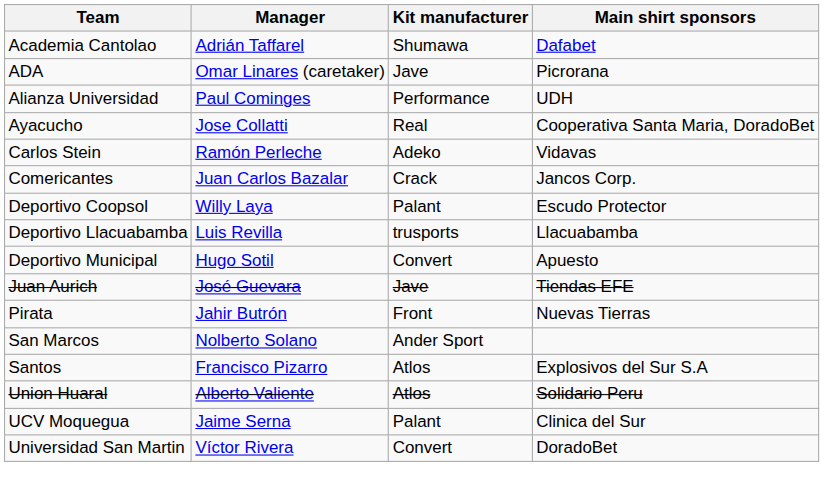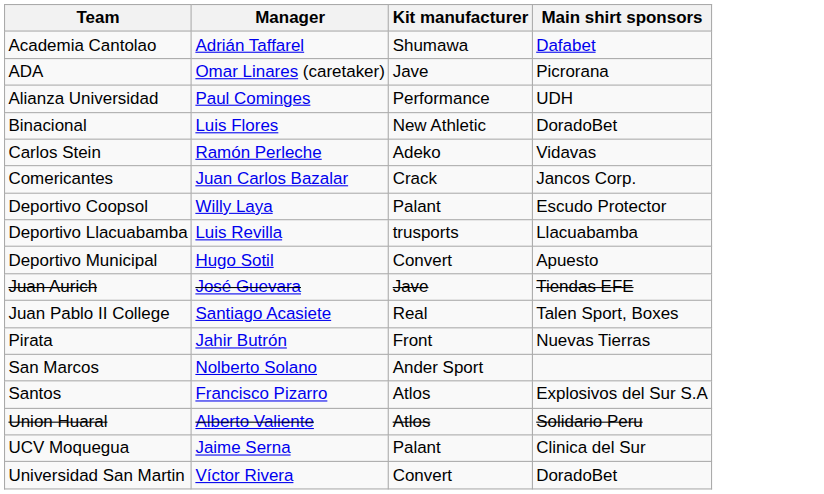- row: Ayacucho | Jose Collatti | Real | Cooperativa Santa Maria, DoradoBet
+ row: Binacional | Luis Flores | New Athletic | DoradoBet
+ row: Juan Pablo II College | Santiago Acasiete | Real | Talen Sport, Boxes
